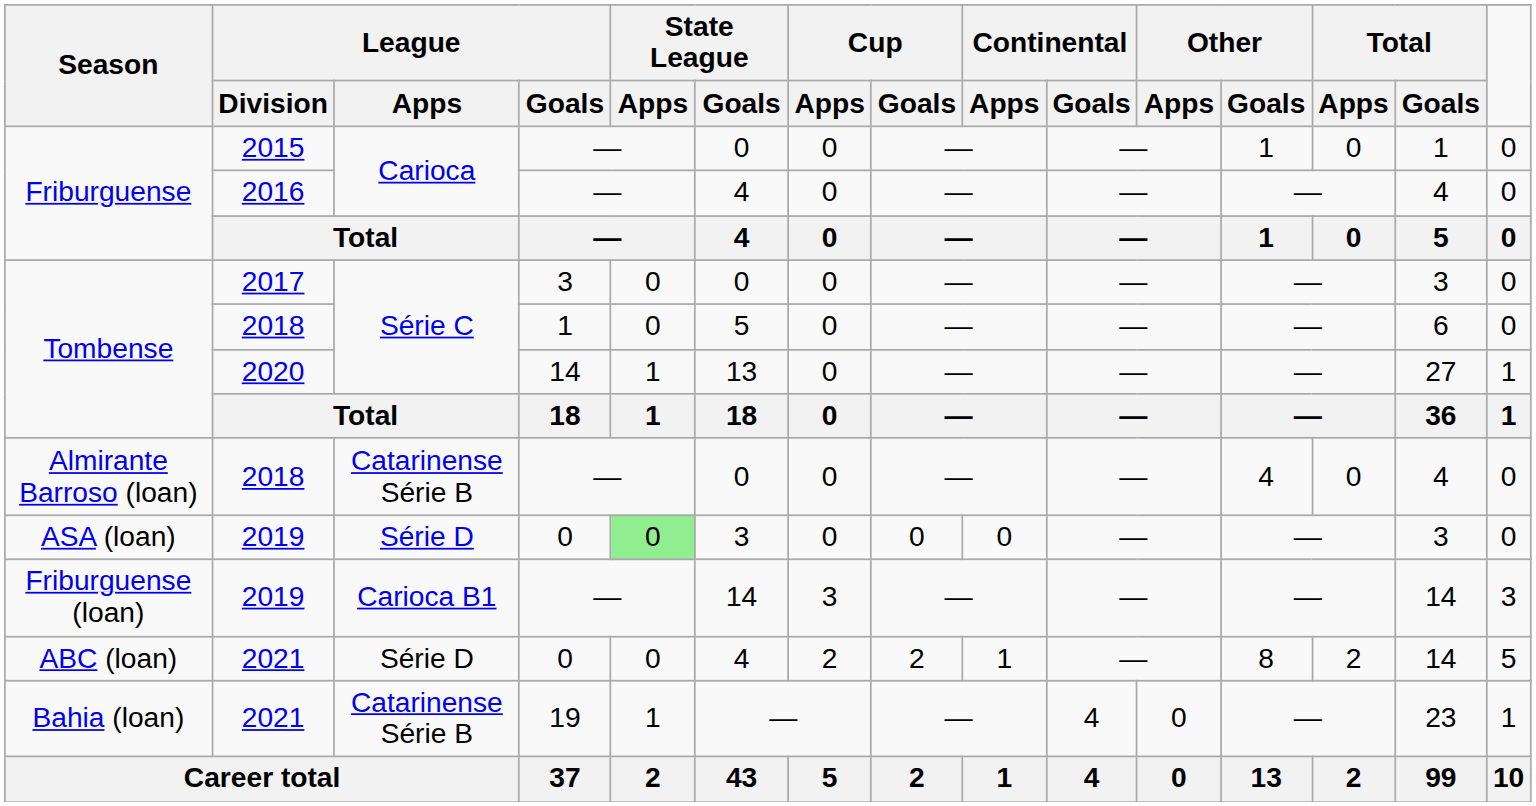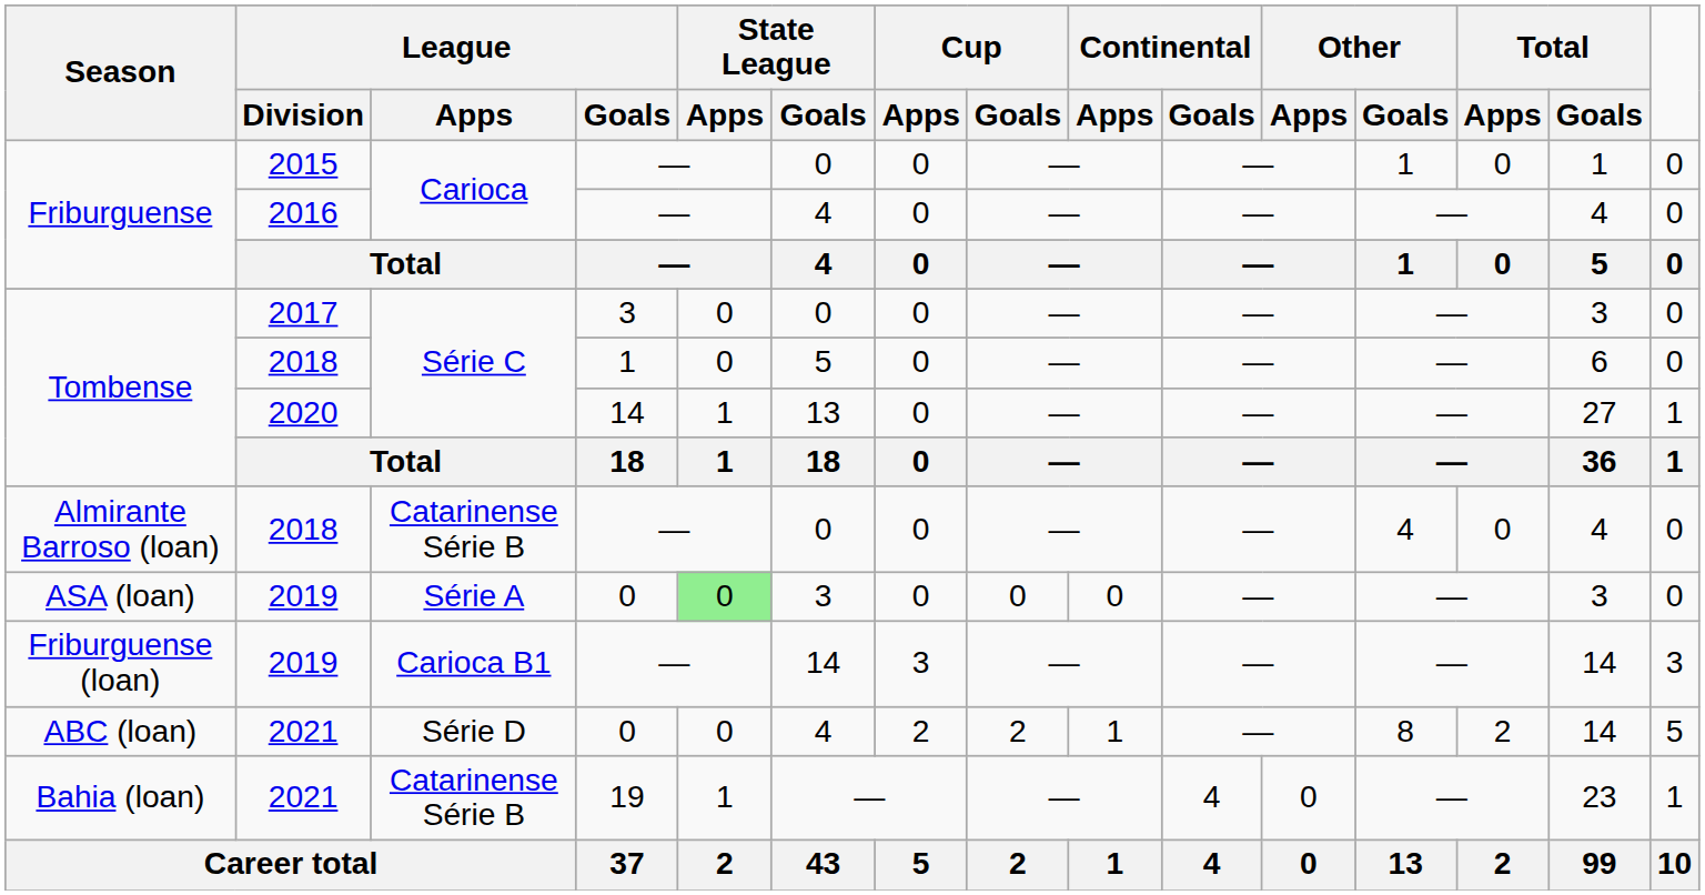ASA (loan) | League / Apps: Série D -> Série A
